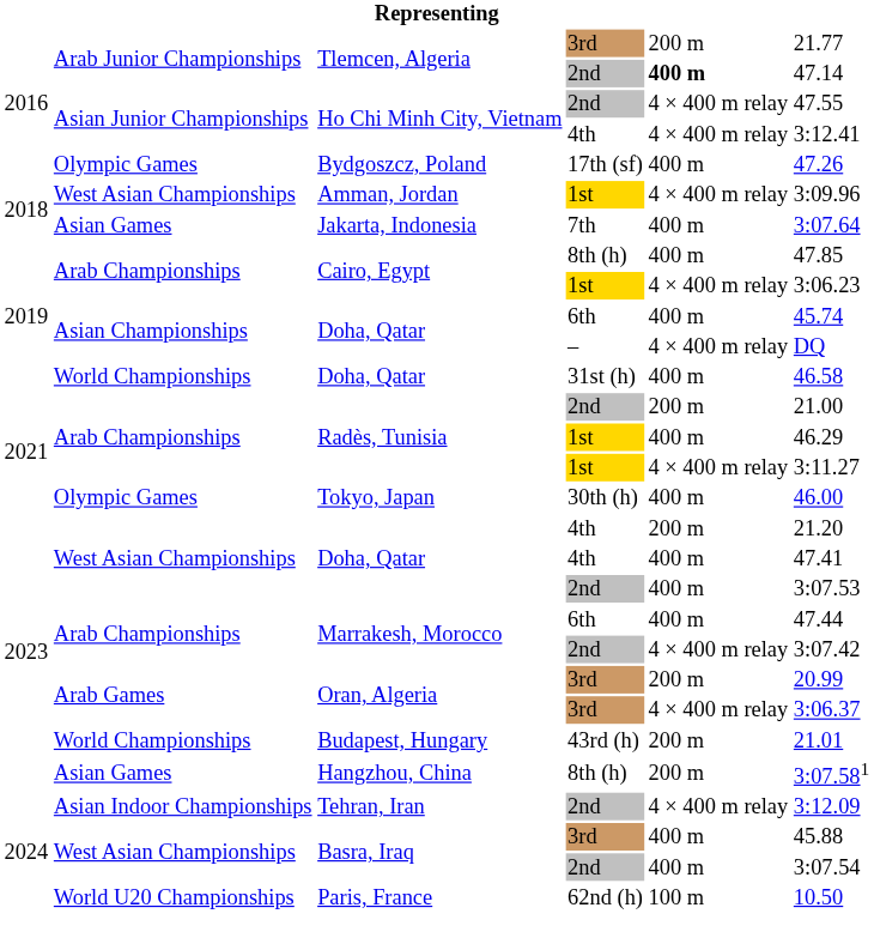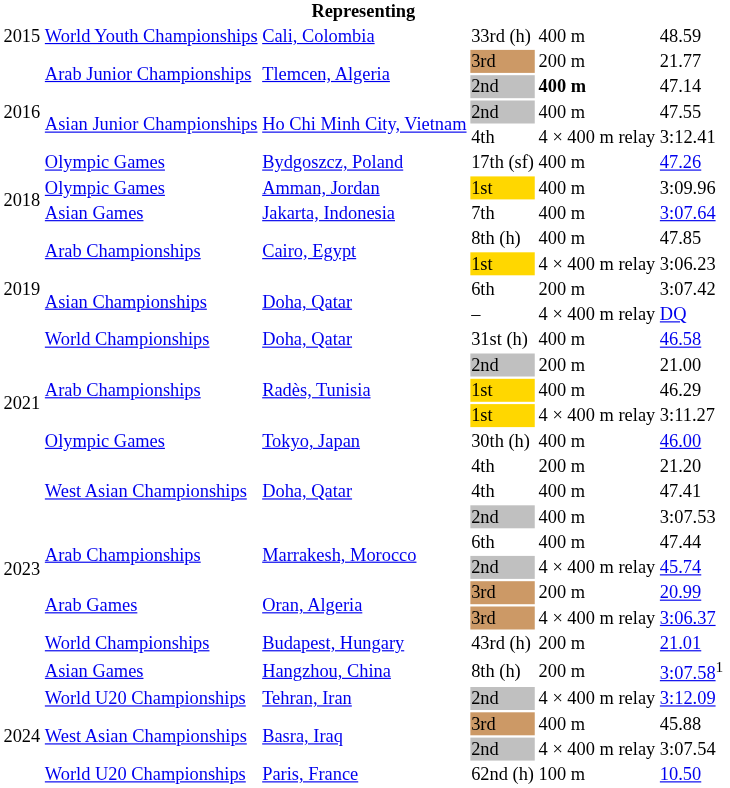+ row: 2015 | World Youth Championships | Cali, Colombia | 33rd (h) | 400 m | 48.59
Ho Chi Minh City, Vietnam / 2nd | column 5: 4 × 400 m relay -> 400 m
Amman, Jordan | column 2: West Asian Championships -> Olympic Games
Amman, Jordan | column 5: 4 × 400 m relay -> 400 m
Doha, Qatar / 6th | column 5: 400 m -> 200 m
Doha, Qatar / 6th | column 6: 45.74 -> 3:07.42
Marrakesh, Morocco / 2nd | column 6: 3:07.42 -> 45.74
Tehran, Iran | column 2: Asian Indoor Championships -> World U20 Championships
Basra, Iraq / 2nd | column 5: 400 m -> 4 × 400 m relay
